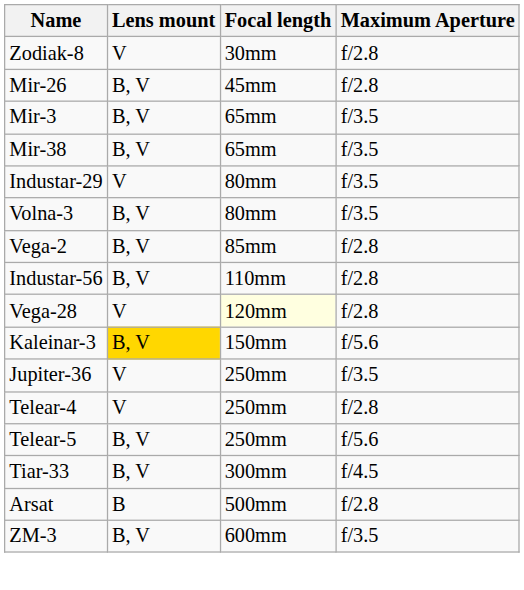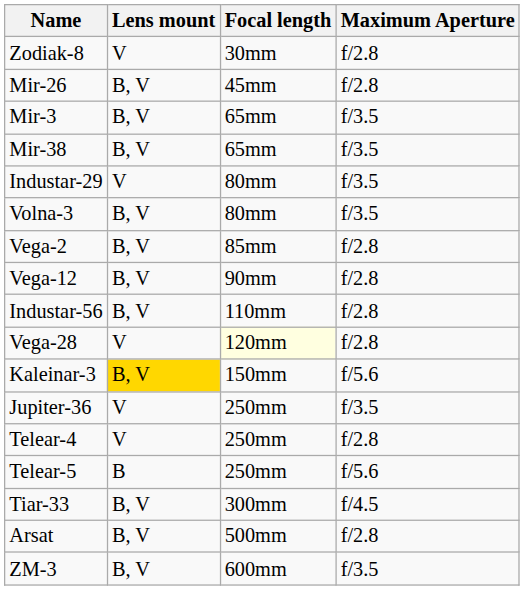+ row: Vega-12 | B, V | 90mm | f/2.8
Telear-5 | Lens mount: B, V -> B
Arsat | Lens mount: B -> B, V
